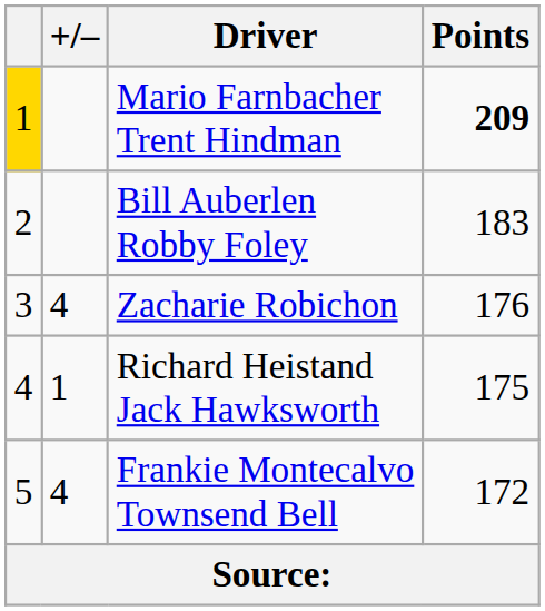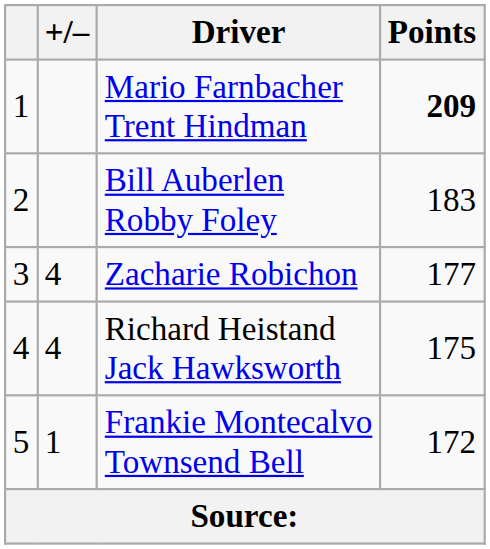Mario Farnbacher Trent Hindman | column 1: gold background -> no background
Zacharie Robichon | Points: 176 -> 177
Richard Heistand Jack Hawksworth | +/–: 1 -> 4
Frankie Montecalvo Townsend Bell | +/–: 4 -> 1
